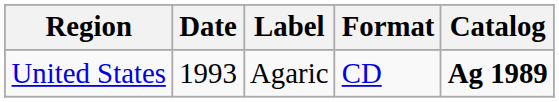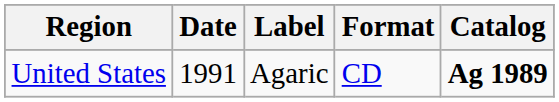United States | Date: 1993 -> 1991
